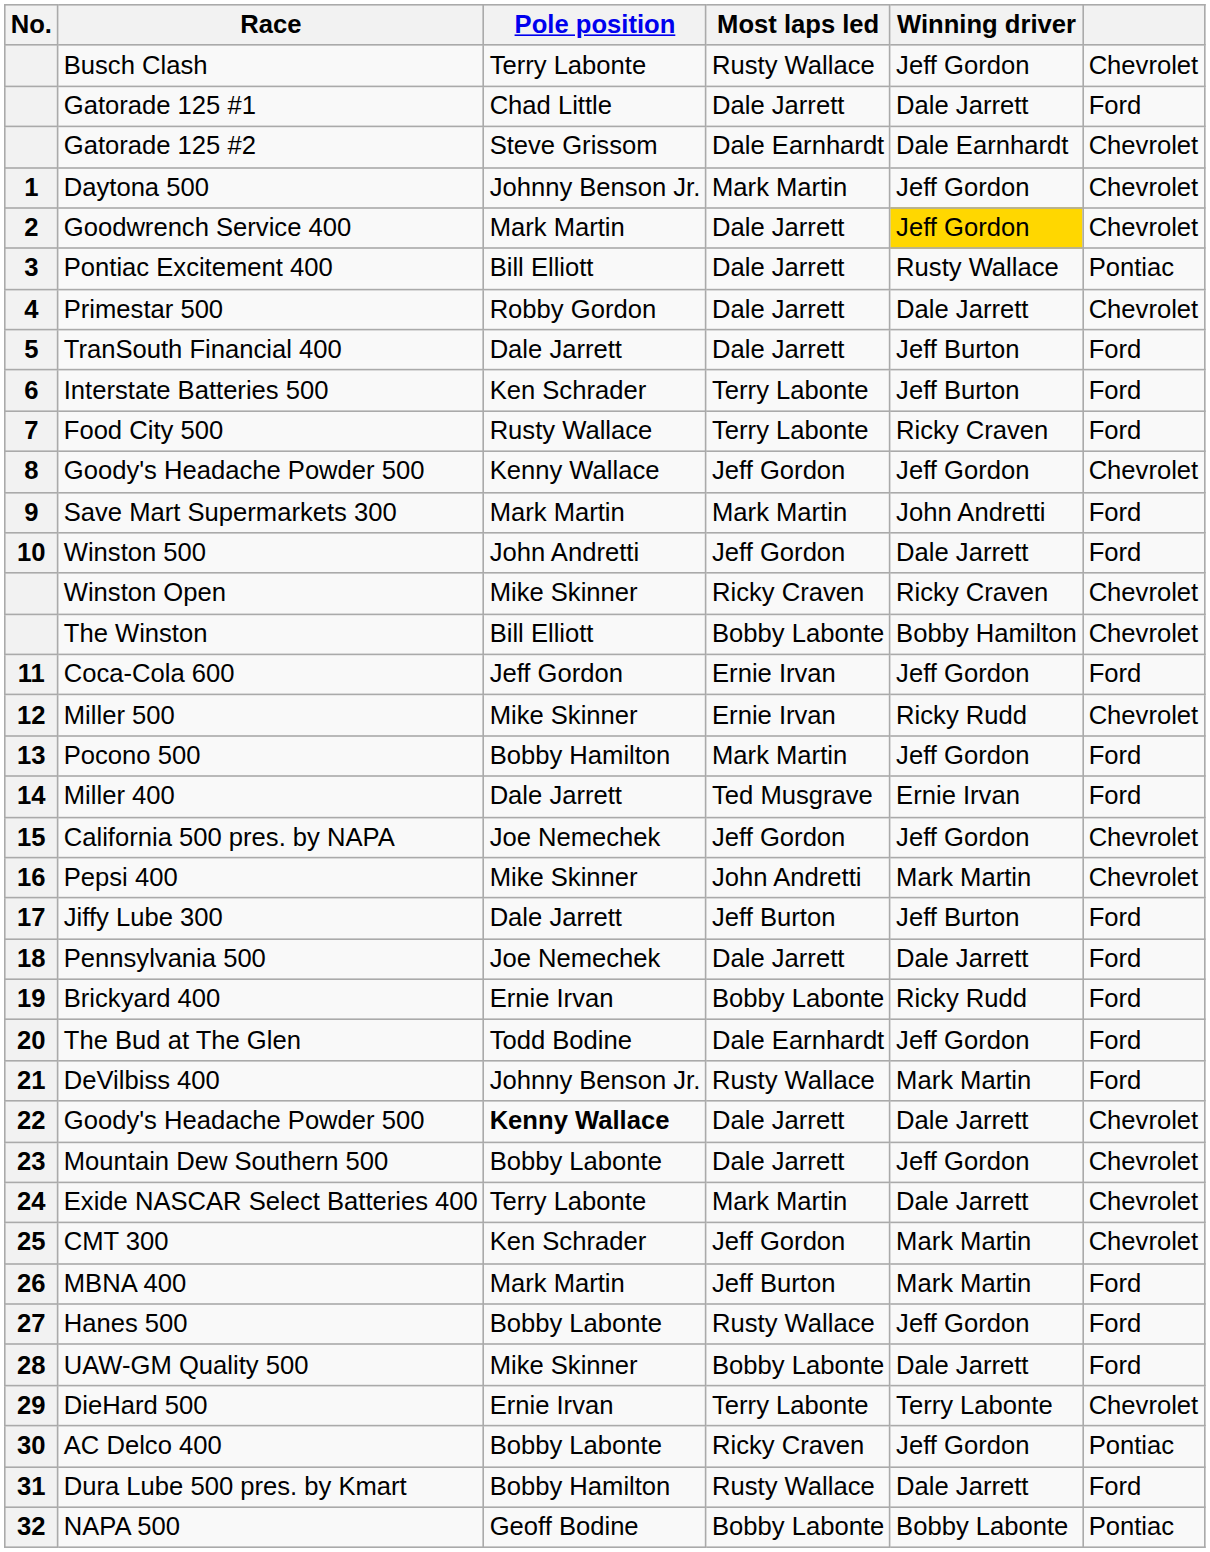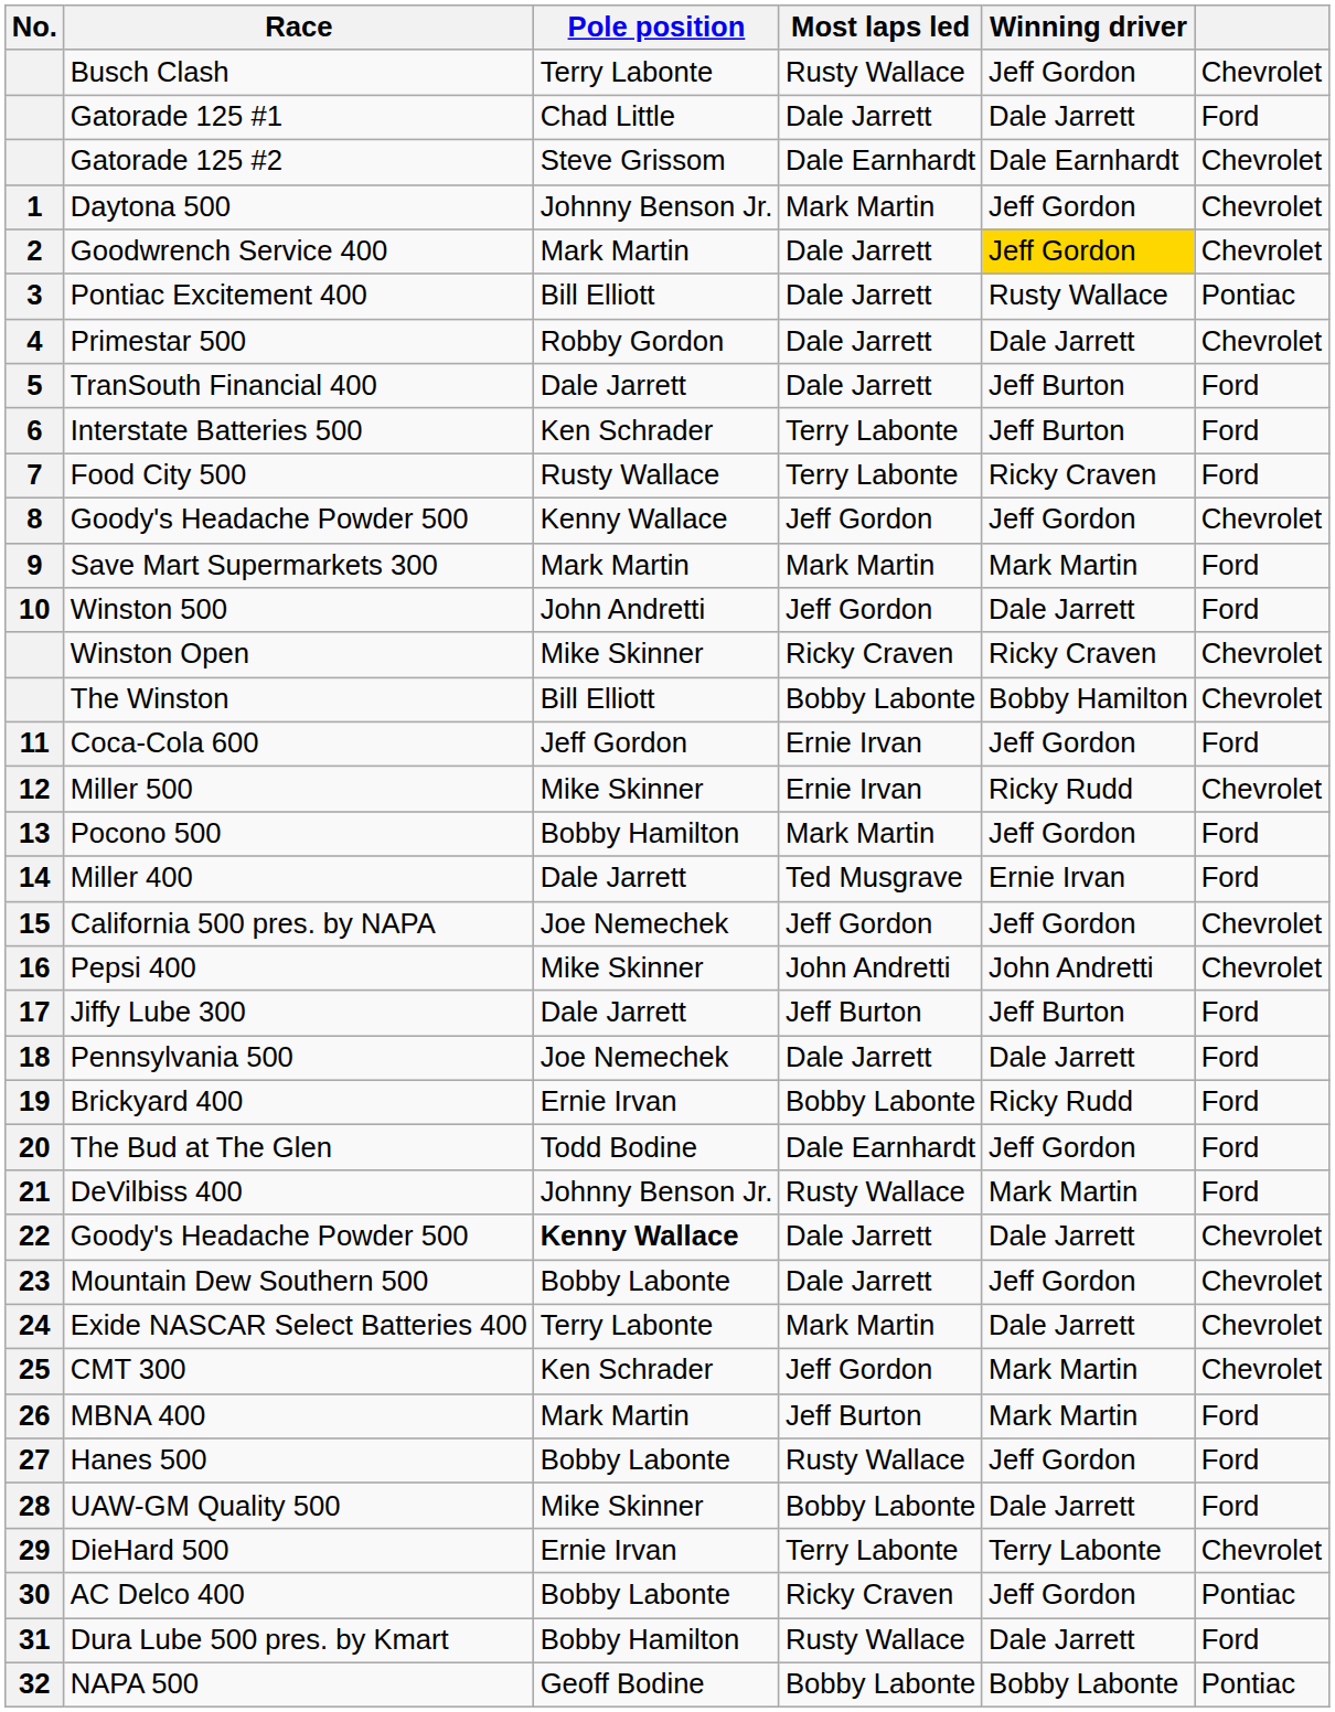Save Mart Supermarkets 300 | Winning driver: John Andretti -> Mark Martin
Pepsi 400 | Winning driver: Mark Martin -> John Andretti
